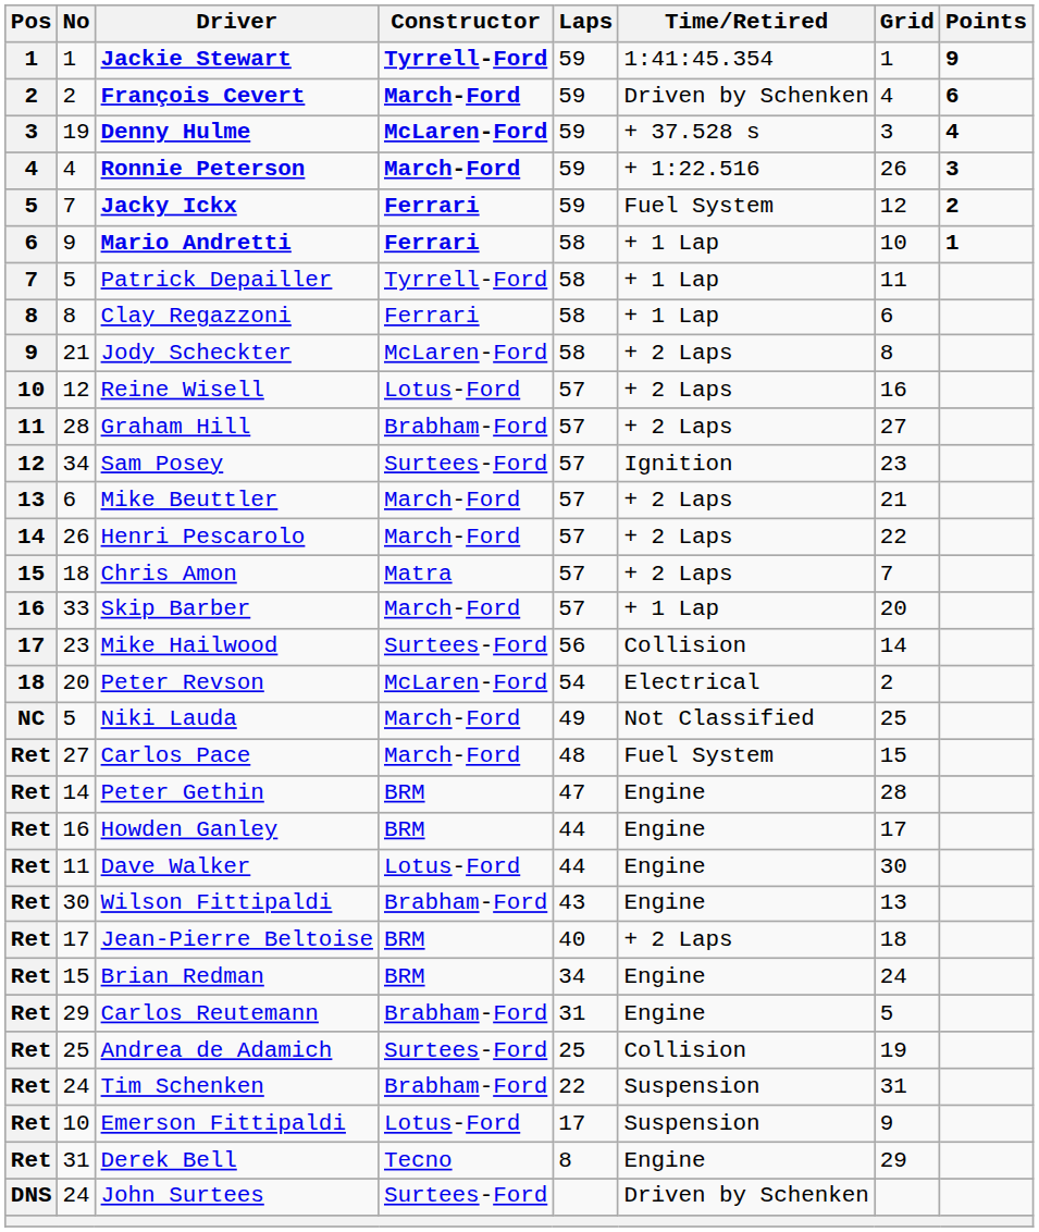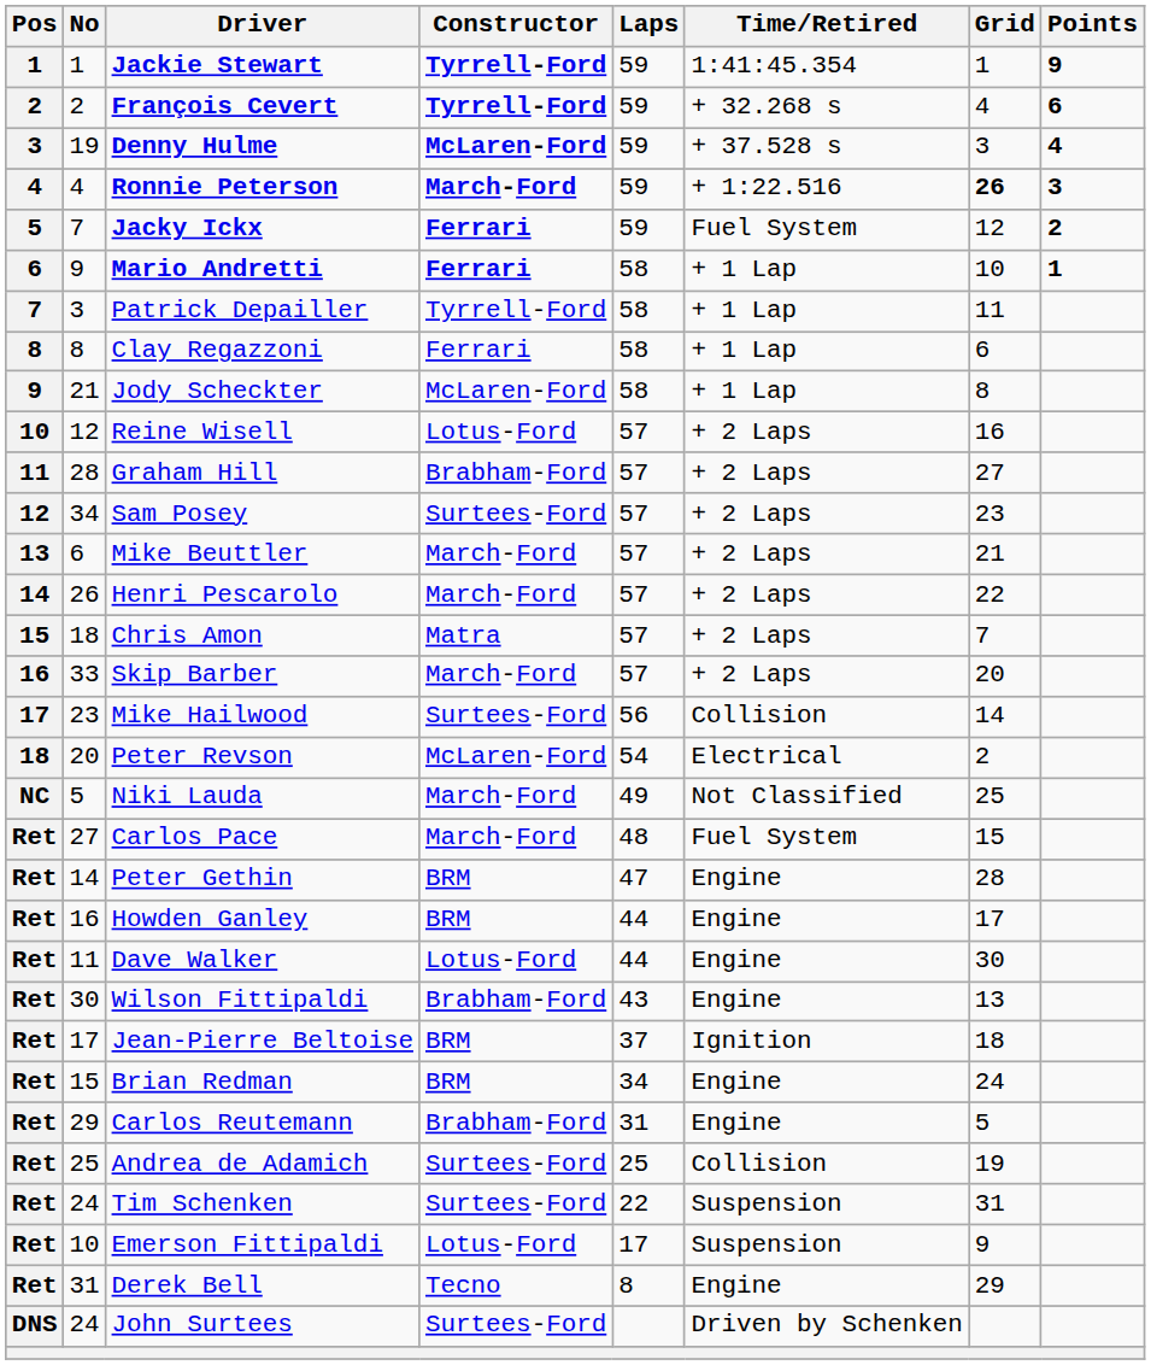François Cevert | Constructor: March-Ford -> Tyrrell-Ford
François Cevert | Time/Retired: Driven by Schenken -> + 32.268 s
Ronnie Peterson | Grid: normal -> bold
Patrick Depailler | No: 5 -> 3
Jody Scheckter | Time/Retired: + 2 Laps -> + 1 Lap
Sam Posey | Time/Retired: Ignition -> + 2 Laps
Skip Barber | Time/Retired: + 1 Lap -> + 2 Laps
Jean-Pierre Beltoise | Laps: 40 -> 37
Jean-Pierre Beltoise | Time/Retired: + 2 Laps -> Ignition
Tim Schenken | Constructor: Brabham-Ford -> Surtees-Ford
